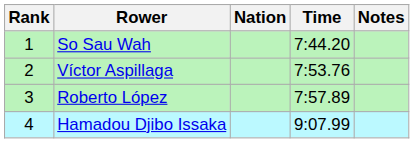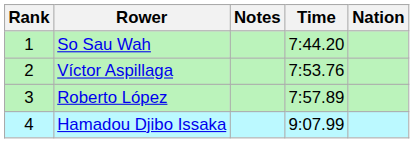columns swapped: Nation <-> Notes
